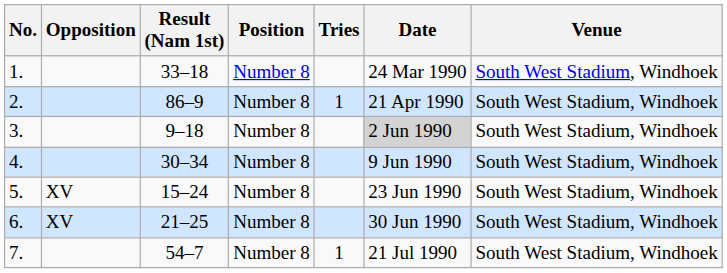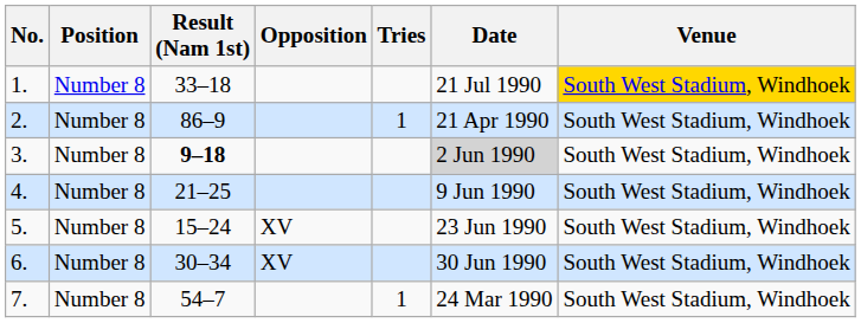columns swapped: Opposition <-> Position
1. | Date: 24 Mar 1990 -> 21 Jul 1990
1. | Venue: no background -> gold background
3. | Result (Nam 1st): normal -> bold
4. | Result (Nam 1st): 30–34 -> 21–25
6. | Result (Nam 1st): 21–25 -> 30–34
7. | Date: 21 Jul 1990 -> 24 Mar 1990
